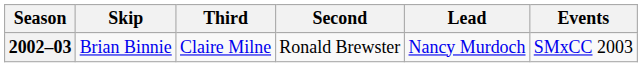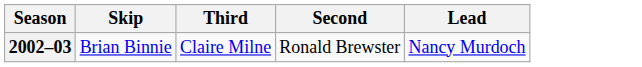- column: Events | SMxCC 2003
